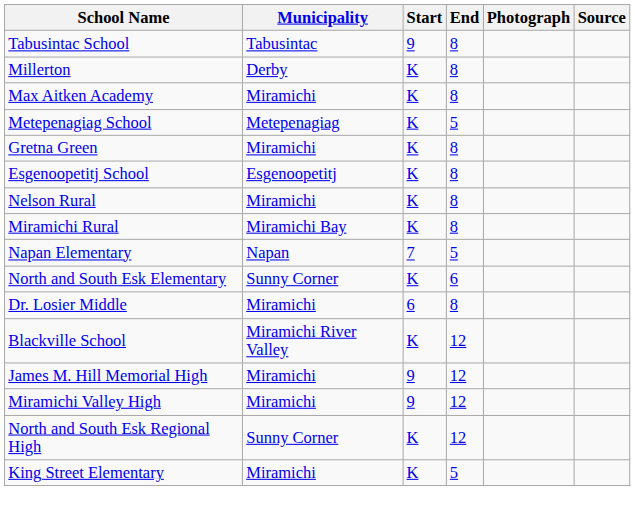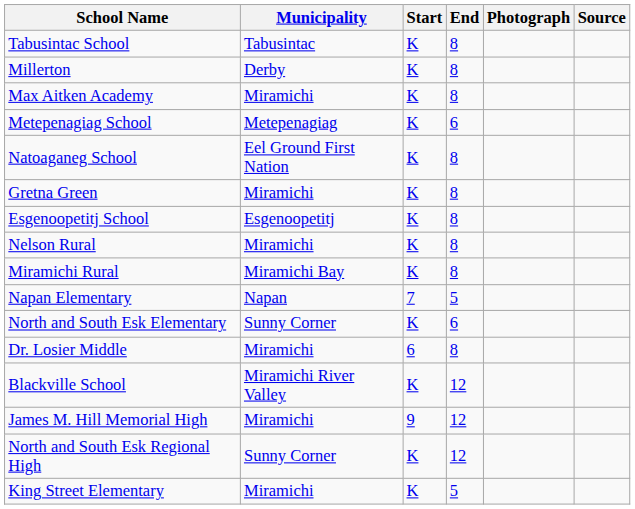Tabusintac School | Start: 9 -> K
Metepenagiag School | End: 5 -> 6
+ row: Natoaganeg School | Eel Ground First Nation | K | 8
- row: Miramichi Valley High | Miramichi | 9 | 12
